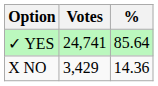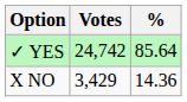✓ YES | Votes: 24,741 -> 24,742
